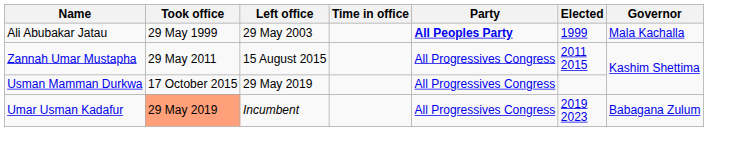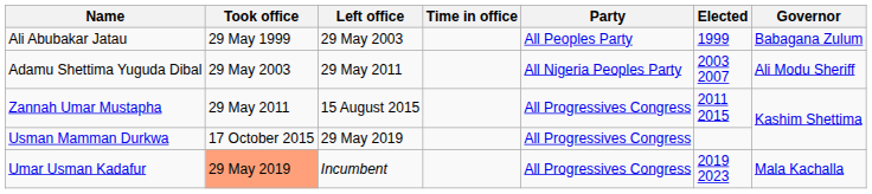Ali Abubakar Jatau | Party: bold -> normal
Ali Abubakar Jatau | Governor: Mala Kachalla -> Babagana Zulum
+ row: Adamu Shettima Yuguda Dibal | 29 May 2003 | 29 May 2011 | All Nigeria Peoples Party | 2003 2007 | Ali Modu Sheriff
Umar Usman Kadafur | Governor: Babagana Zulum -> Mala Kachalla
